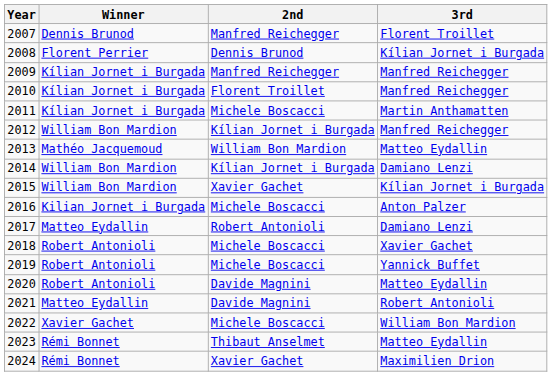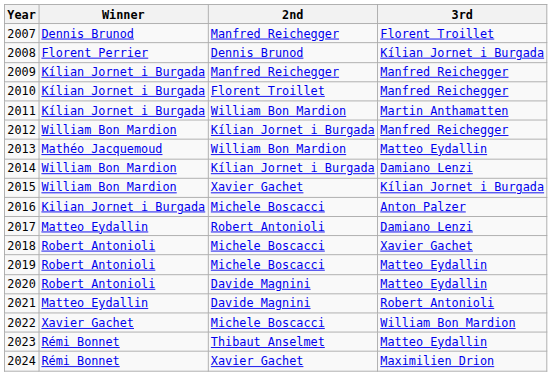2011 | 2nd: Michele Boscacci -> William Bon Mardion
2019 | 3rd: Yannick Buffet -> Matteo Eydallin
